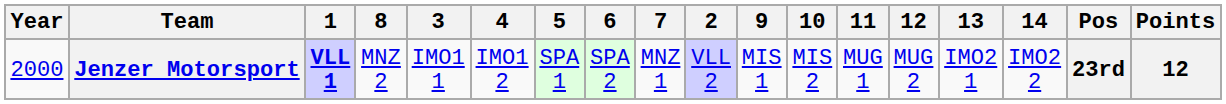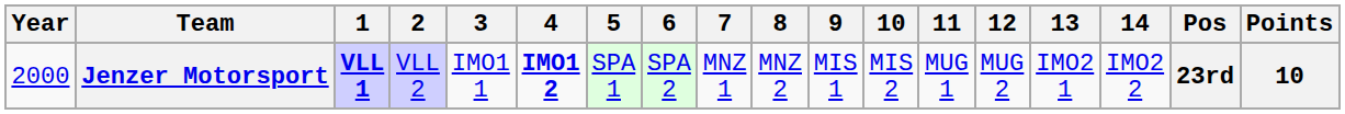columns swapped: 2 <-> 8
Jenzer Motorsport | 4: normal -> bold
Jenzer Motorsport | Points: 12 -> 10
